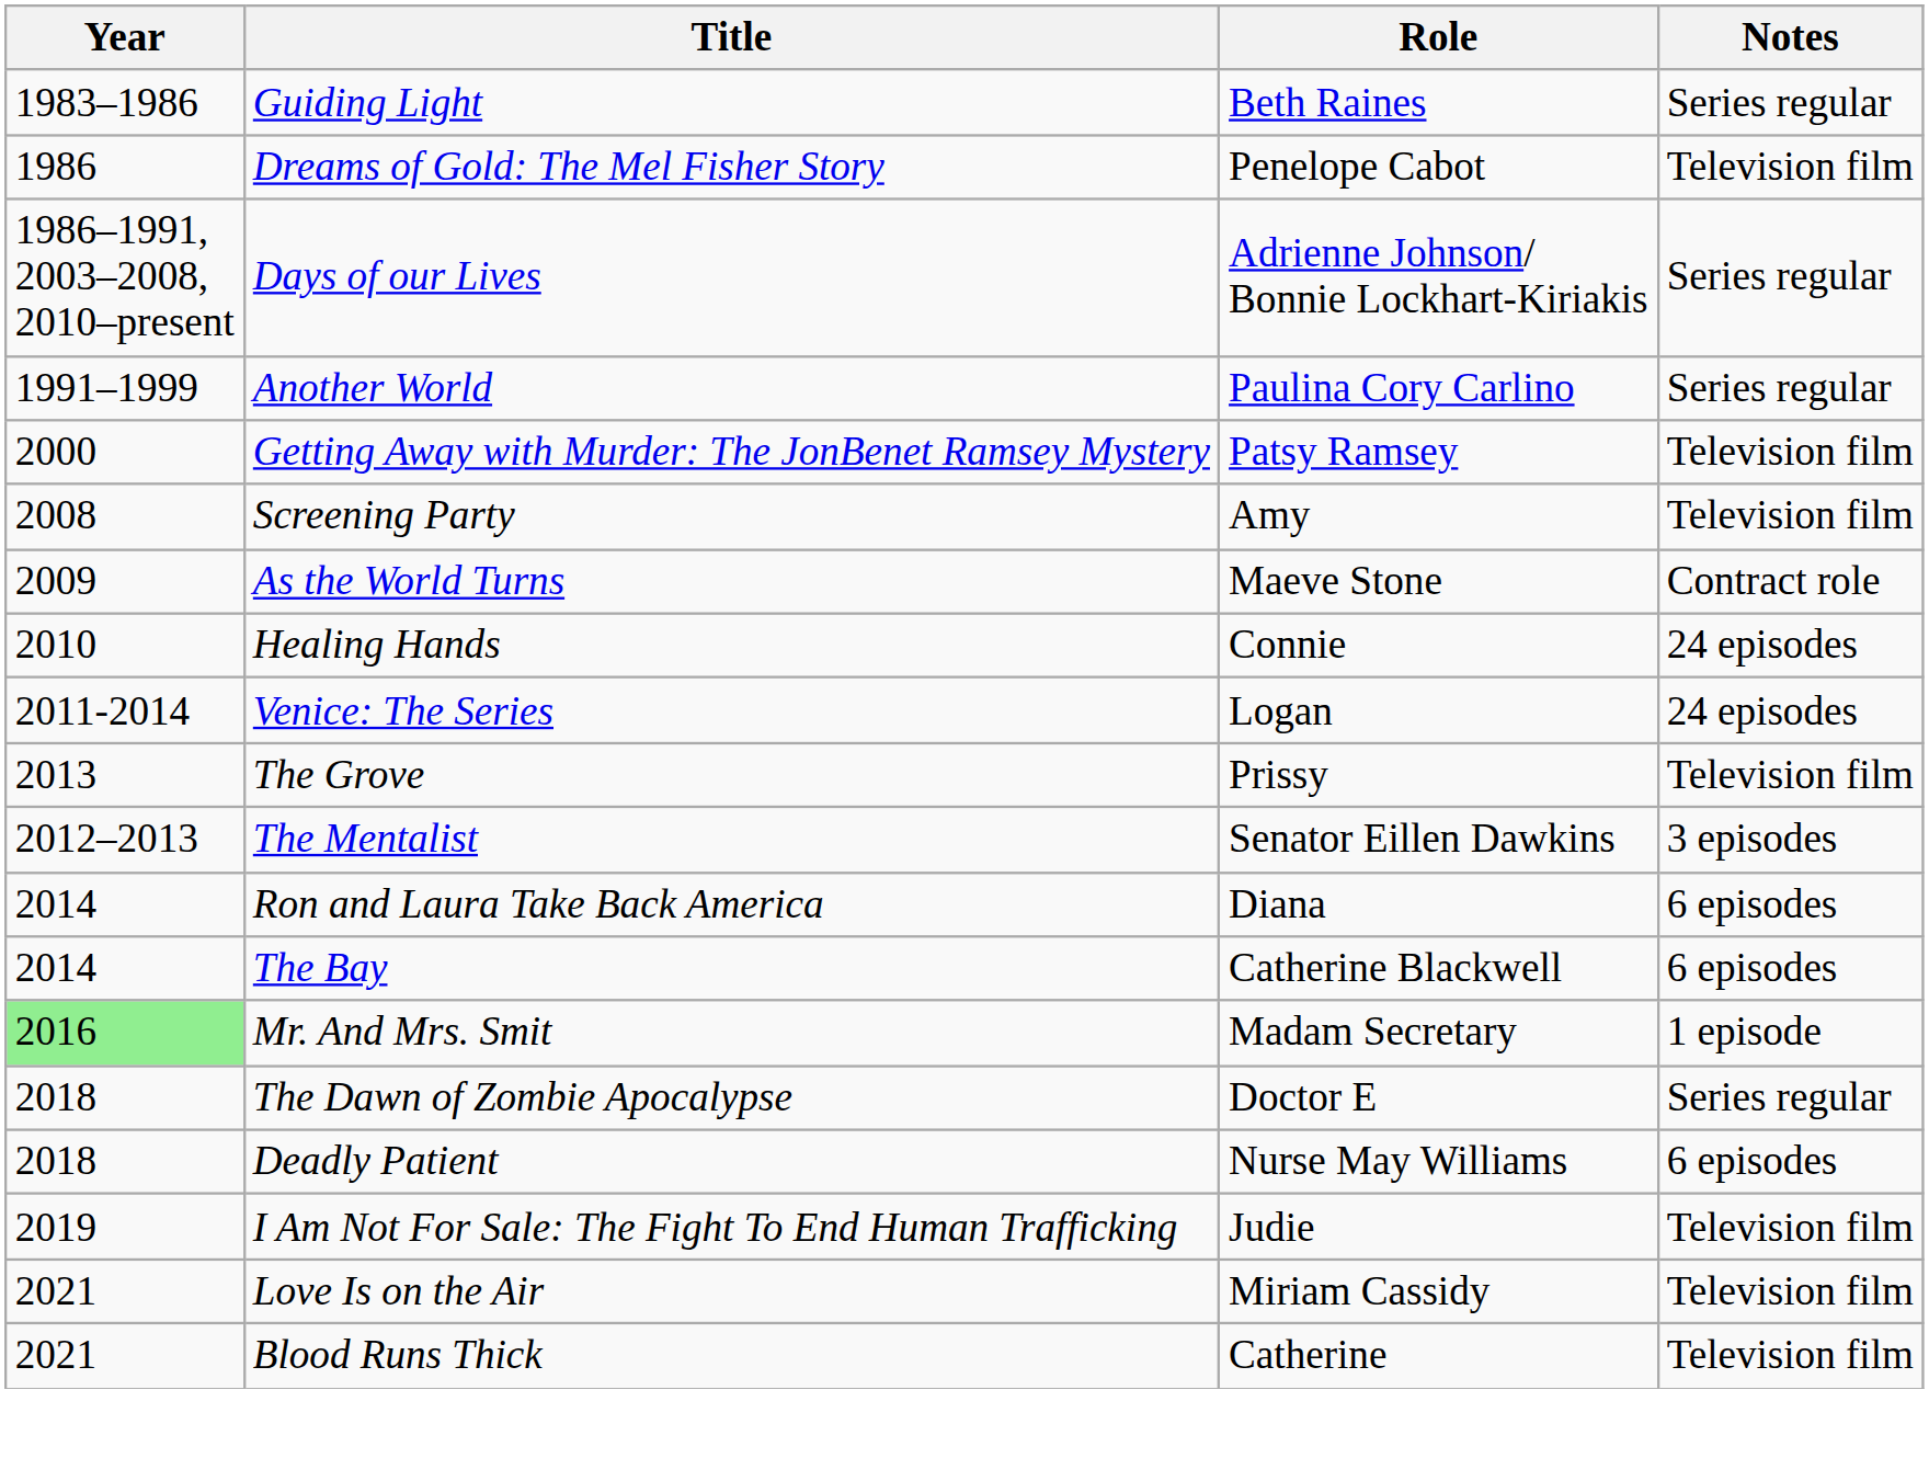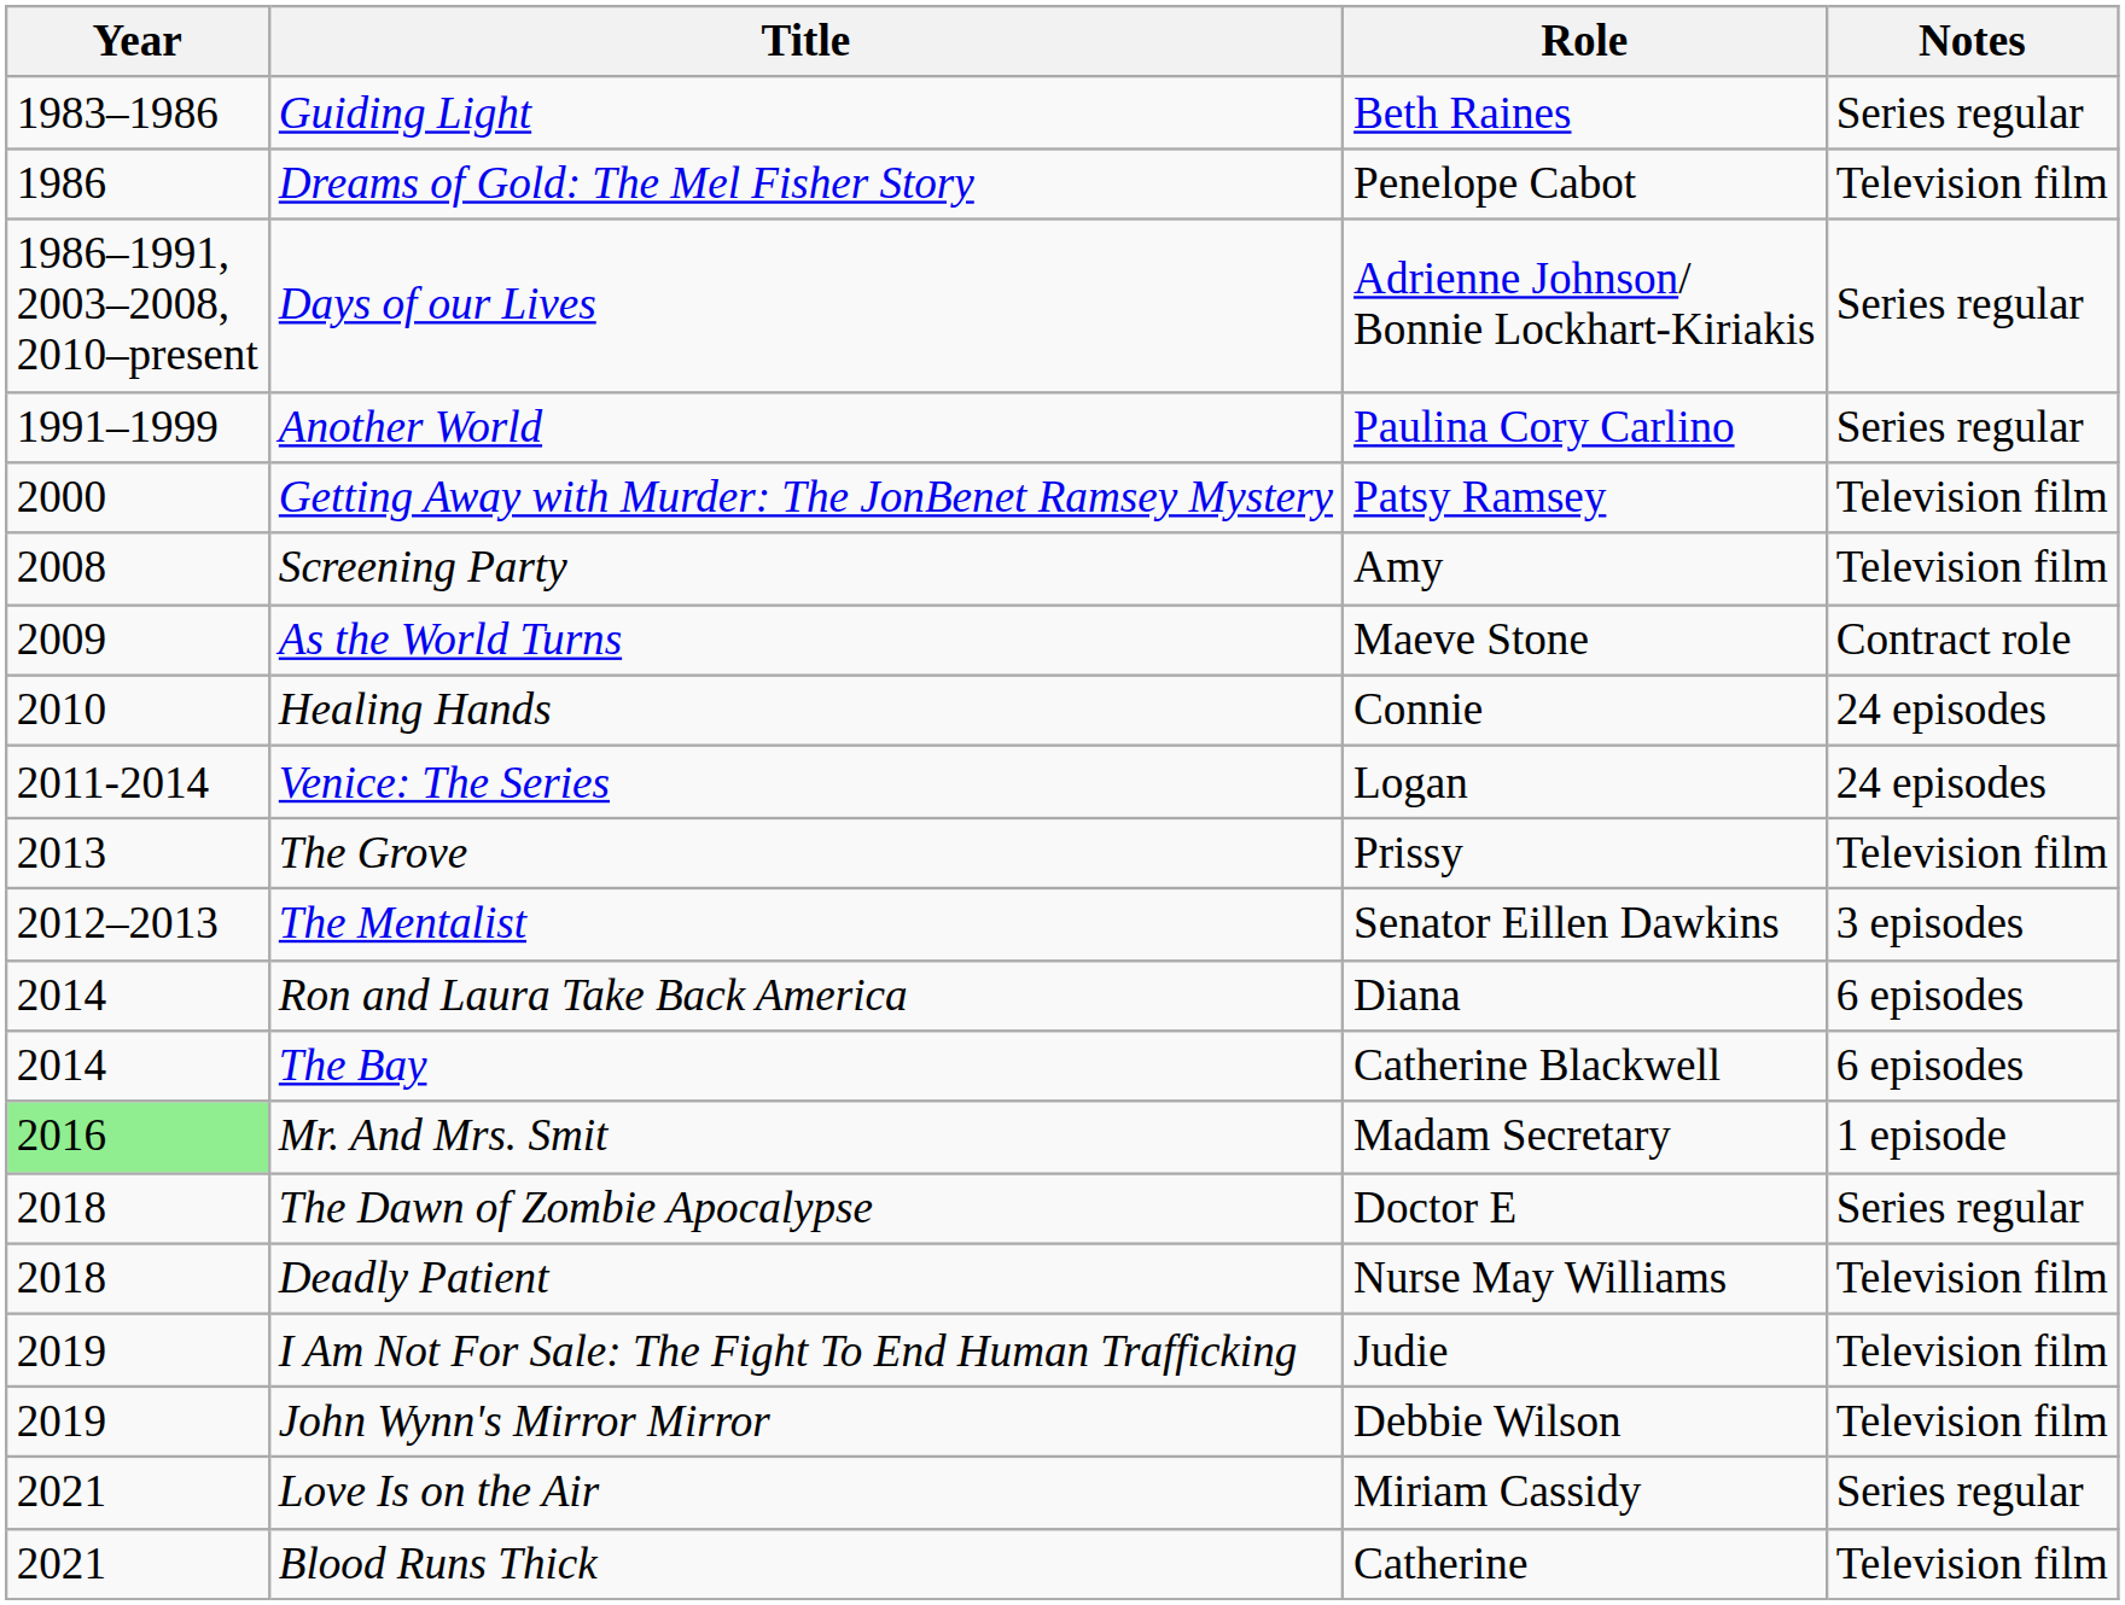Deadly Patient | Notes: 6 episodes -> Television film
+ row: 2019 | John Wynn's Mirror Mirror | Debbie Wilson | Television film
Love Is on the Air | Notes: Television film -> Series regular
